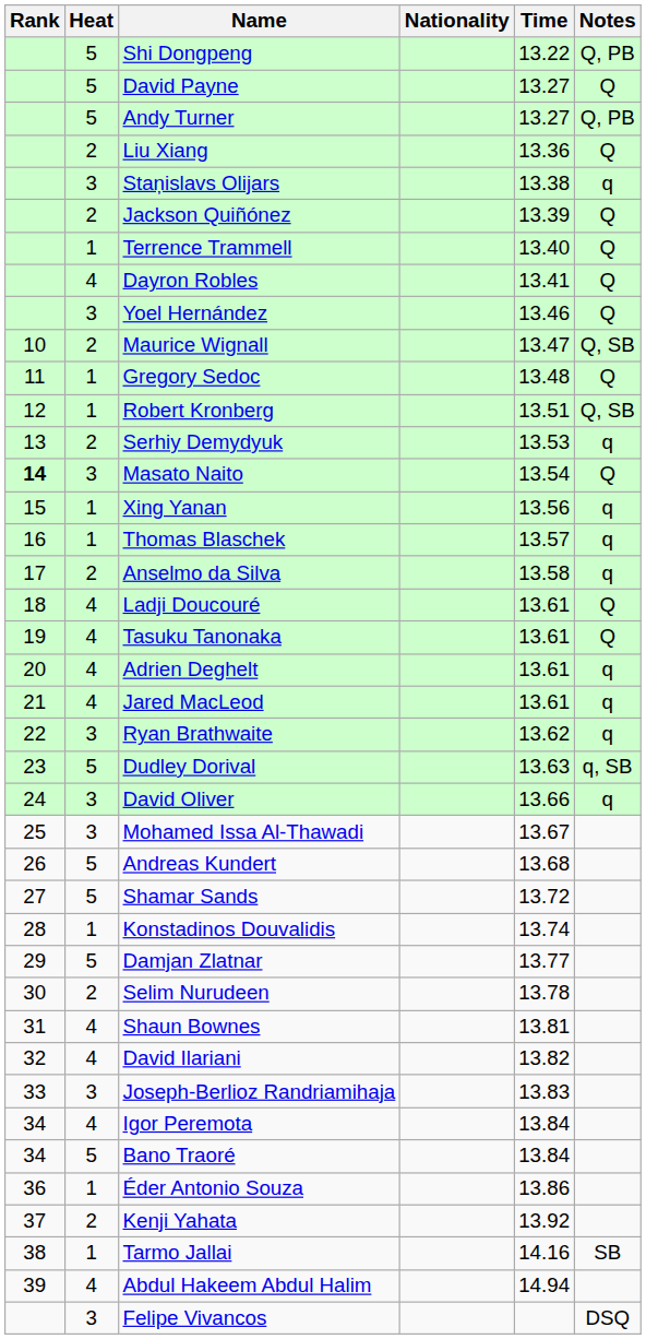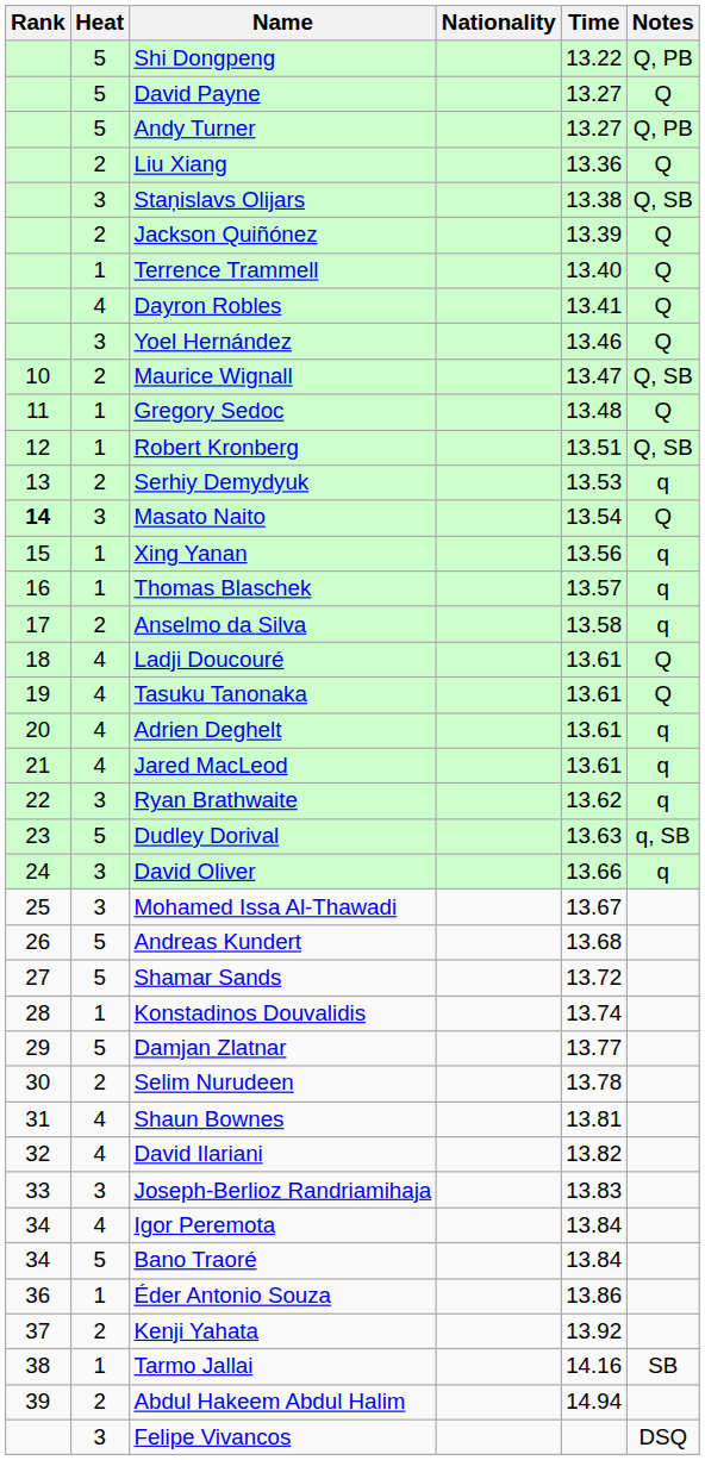Staņislavs Olijars | Notes: q -> Q, SB
Abdul Hakeem Abdul Halim | Heat: 4 -> 2
